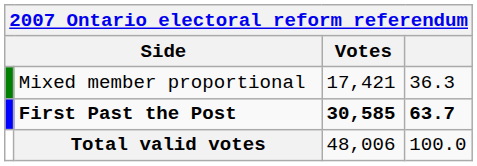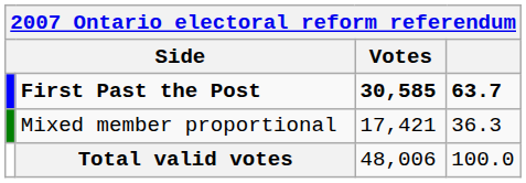rows swapped: First Past the Post <-> Mixed member proportional
